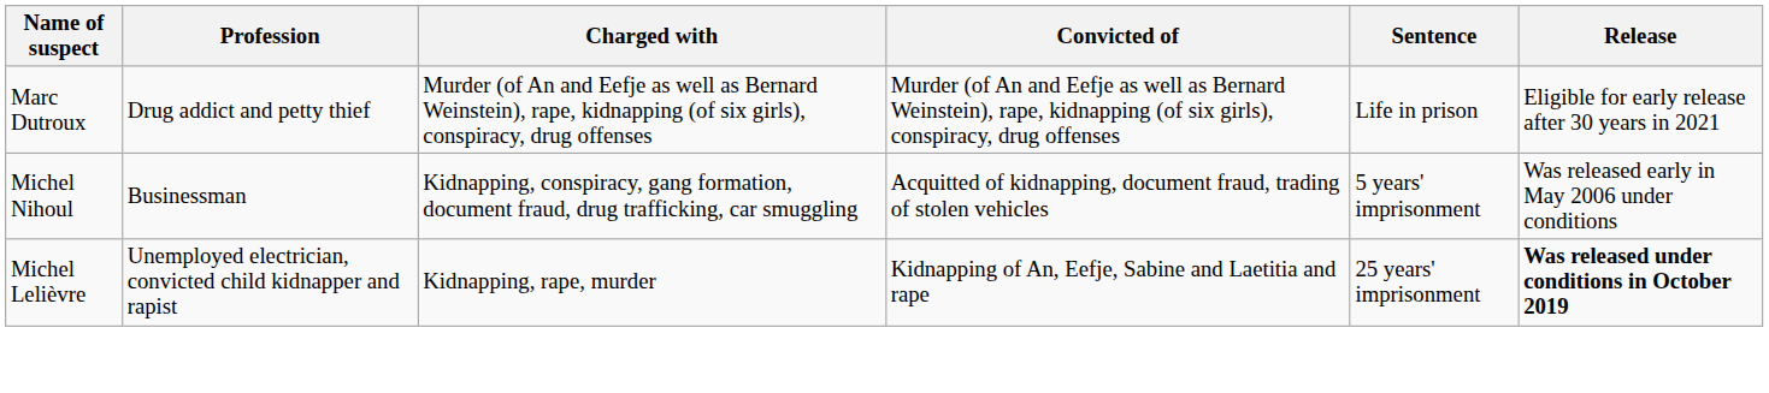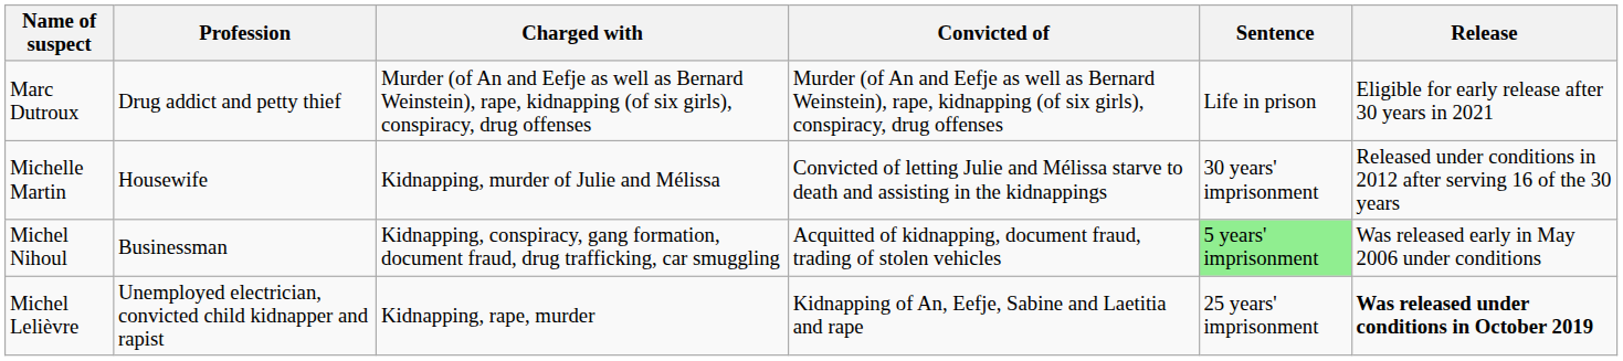+ row: Michelle Martin | Housewife | Kidnapping, murder of Julie and Mélissa | Convicted of letting Julie and Mélissa starve to death and assisting in the kidnappings | 30 years' imprisonment | Released under conditions in 2012 after serving 16 of the 30 years
Michel Nihoul | Sentence: no background -> lightgreen background
